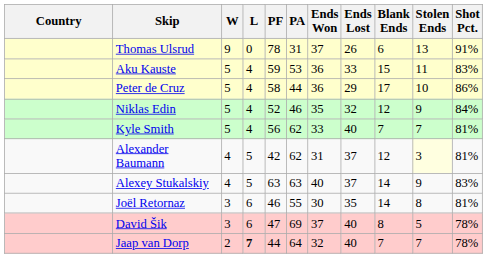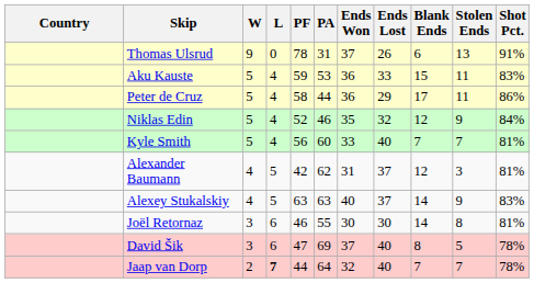Peter de Cruz | Stolen Ends: 10 -> 11
Kyle Smith | PA: 62 -> 60
Alexander Baumann | Stolen Ends: lightyellow background -> no background
Joël Retornaz | Ends Lost: 35 -> 30
